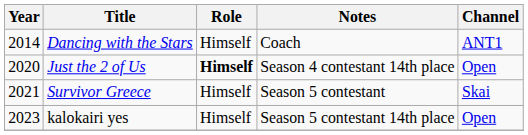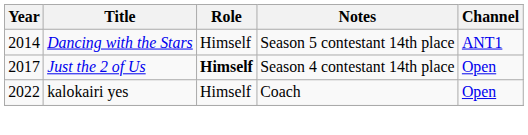Dancing with the Stars | Notes: Coach -> Season 5 contestant 14th place
Just the 2 of Us | Year: 2020 -> 2017
- row: 2021 | Survivor Greece | Himself | Season 5 contestant | Skai
kalokairi yes | Year: 2023 -> 2022
kalokairi yes | Notes: Season 5 contestant 14th place -> Coach
